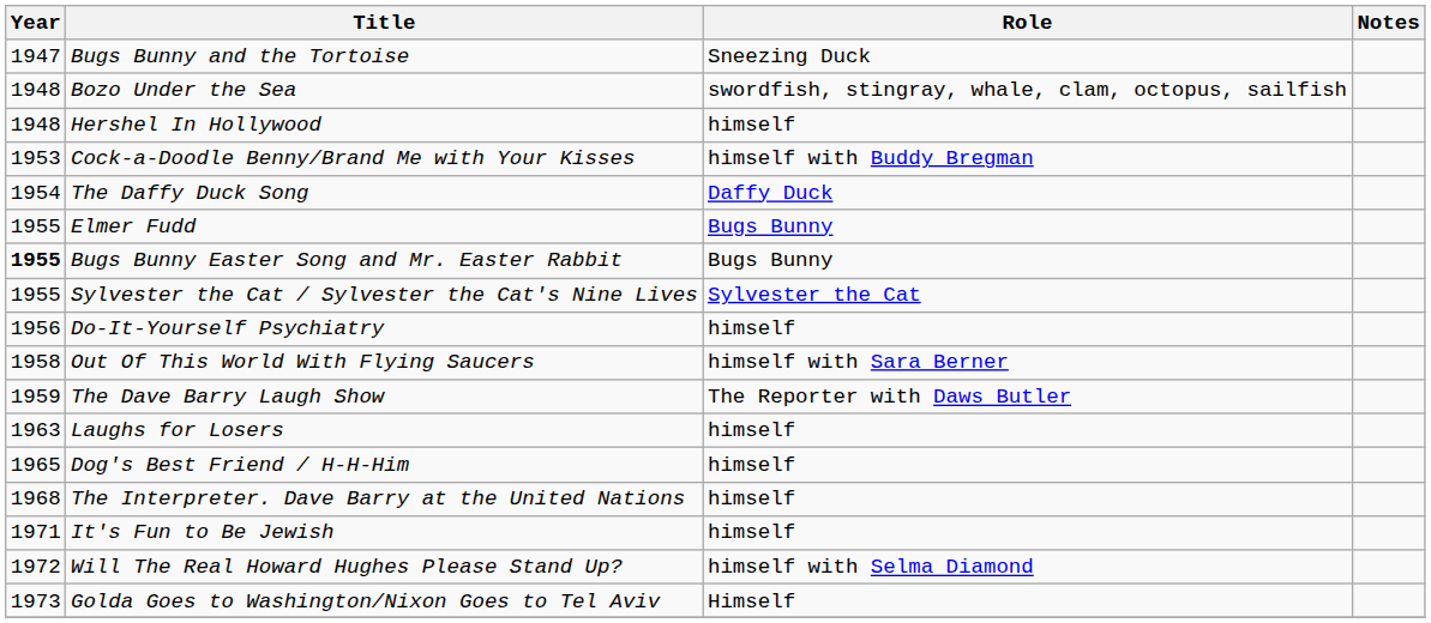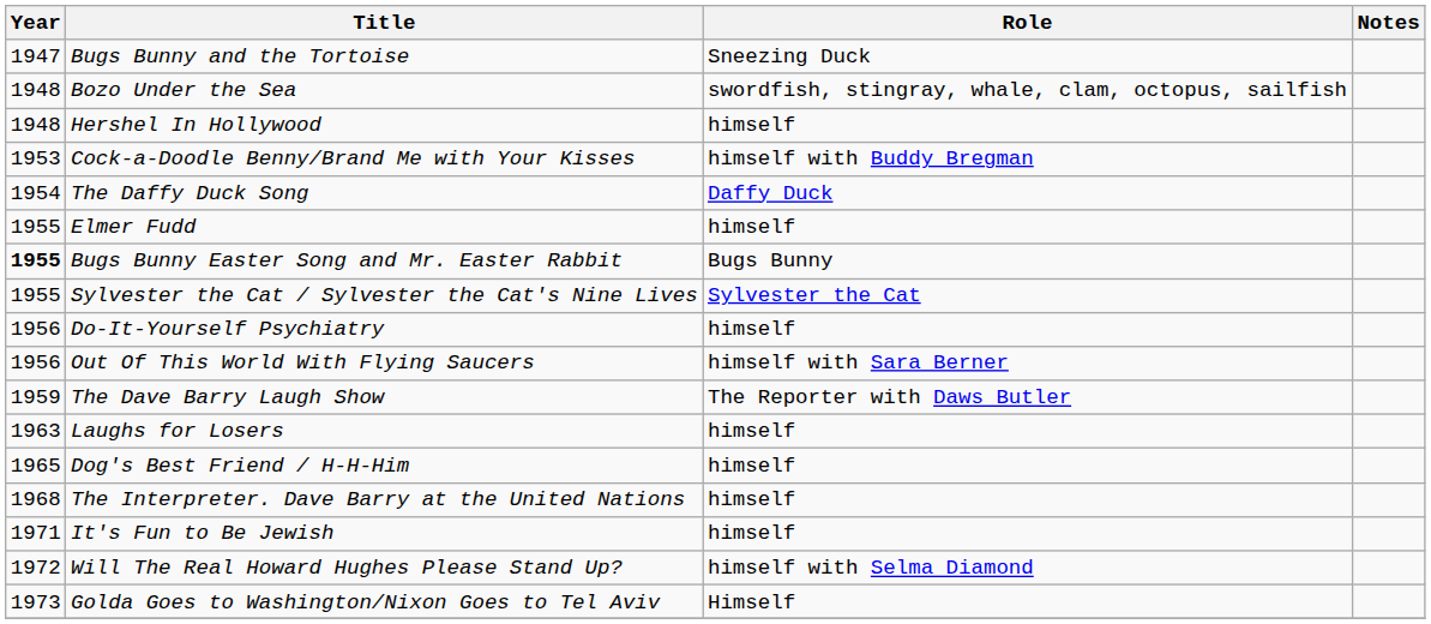Elmer Fudd | Role: Bugs Bunny -> himself
Out Of This World With Flying Saucers | Year: 1958 -> 1956
